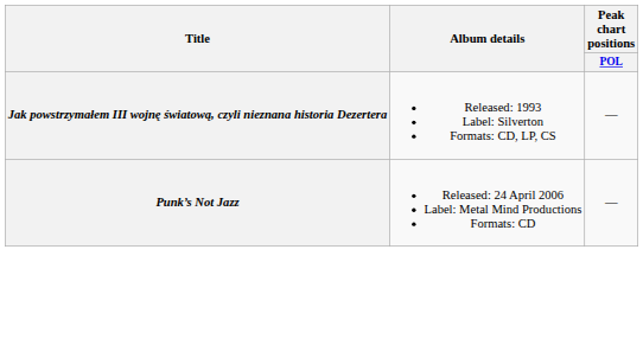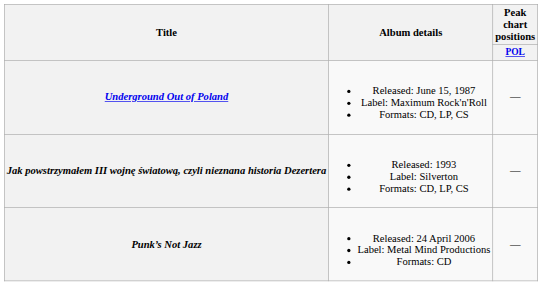+ row: Underground Out of Poland | Released: June 15, 1987 Label: Maximum Rock'n'Roll Formats: CD, LP, CS | —
